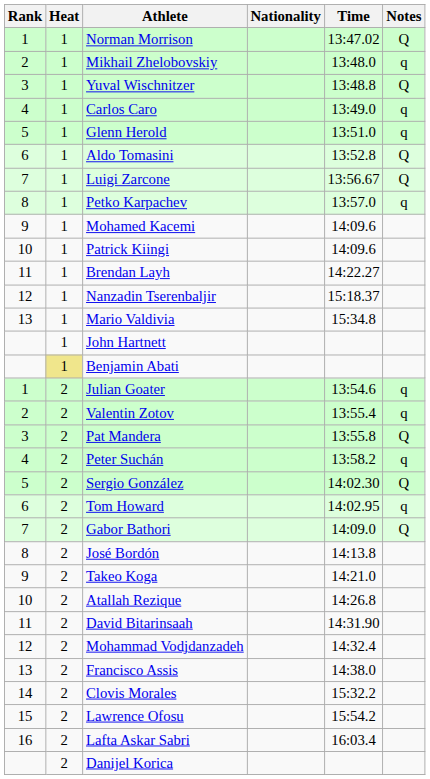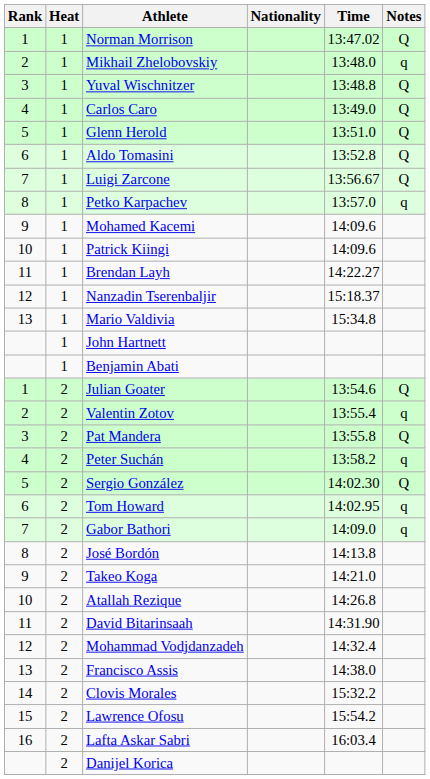Carlos Caro | Notes: q -> Q
Glenn Herold | Notes: q -> Q
Benjamin Abati | Heat: khaki background -> no background
Julian Goater | Notes: q -> Q
Gabor Bathori | Notes: Q -> q
